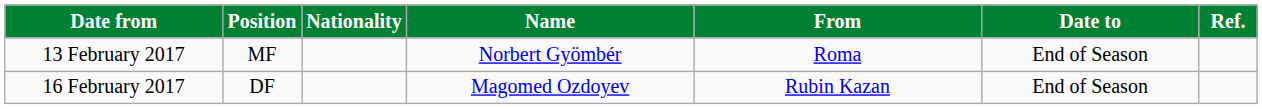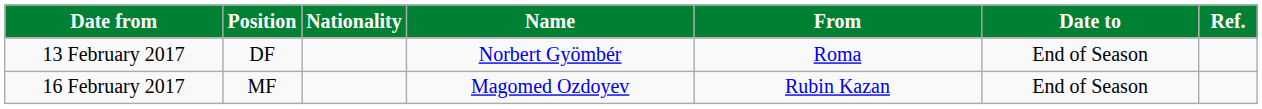13 February 2017 | Position: MF -> DF
16 February 2017 | Position: DF -> MF
